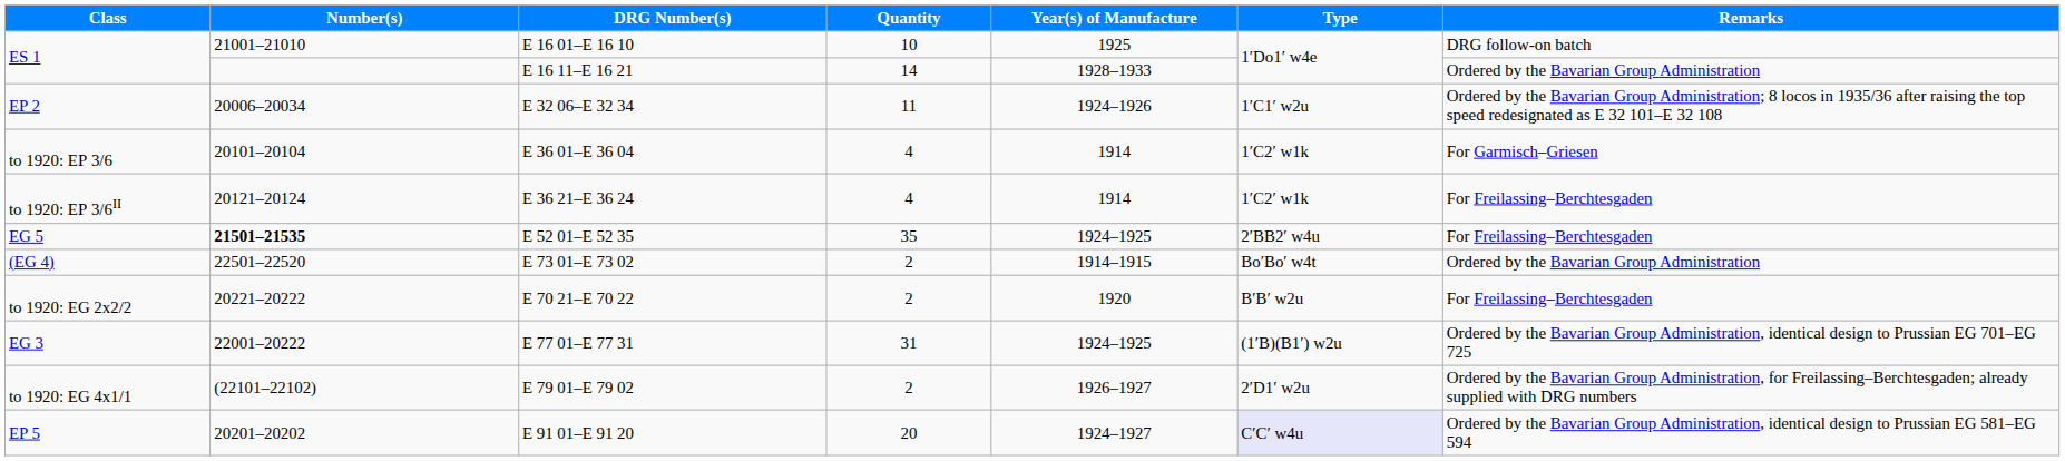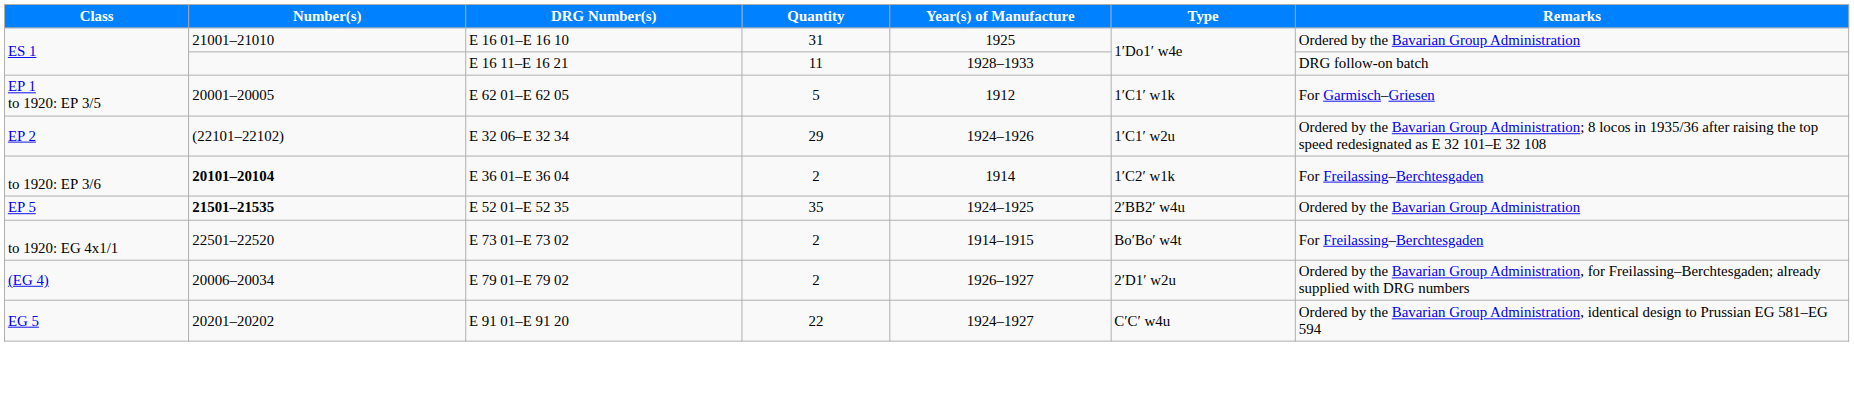E 16 01–E 16 10 | Quantity: 10 -> 31
E 16 01–E 16 10 | Remarks: DRG follow-on batch -> Ordered by the Bavarian Group Administration
E 16 11–E 16 21 | Quantity: 14 -> 11
E 16 11–E 16 21 | Remarks: Ordered by the Bavarian Group Administration -> DRG follow-on batch
+ row: EP 1 to 1920: EP 3/5 | 20001–20005 | E 62 01–E 62 05 | 5 | 1912 | 1′C1′ w1k | For Garmisch–Griesen
E 32 06–E 32 34 | Number(s): 20006–20034 -> (22101–22102)
E 32 06–E 32 34 | Quantity: 11 -> 29
E 36 01–E 36 04 | Number(s): normal -> bold
E 36 01–E 36 04 | Quantity: 4 -> 2
E 36 01–E 36 04 | Remarks: For Garmisch–Griesen -> For Freilassing–Berchtesgaden
- row: to 1920: EP 3/6II | 20121–20124 | E 36 21–E 36 24 | 4 | 1914 | 1′C2′ w1k | For Freilassing–Berchtesgaden
E 52 01–E 52 35 | Class: EG 5 -> EP 5
E 52 01–E 52 35 | Remarks: For Freilassing–Berchtesgaden -> Ordered by the Bavarian Group Administration
E 73 01–E 73 02 | Class: (EG 4) -> to 1920: EG 4x1/1
E 73 01–E 73 02 | Remarks: Ordered by the Bavarian Group Administration -> For Freilassing–Berchtesgaden
- row: to 1920: EG 2x2/2 | 20221–20222 | E 70 21–E 70 22 | 2 | 1920 | B′B′ w2u | For Freilassing–Berchtesgaden
- row: EG 3 | 22001–20222 | E 77 01–E 77 31 | 31 | 1924–1925 | (1′B)(B1′) w2u | Ordered by the Bavarian Group Administration, identical design to Prussian EG 701–EG 725
E 79 01–E 79 02 | Class: to 1920: EG 4x1/1 -> (EG 4)
E 79 01–E 79 02 | Number(s): (22101–22102) -> 20006–20034
E 91 01–E 91 20 | Class: EP 5 -> EG 5
E 91 01–E 91 20 | Quantity: 20 -> 22
E 91 01–E 91 20 | Type: lavender background -> no background
